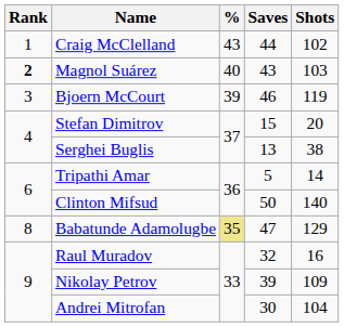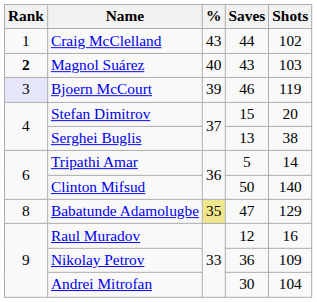Bjoern McCourt | Rank: no background -> lavender background
Raul Muradov | Saves: 32 -> 12
Nikolay Petrov | Saves: 39 -> 36
